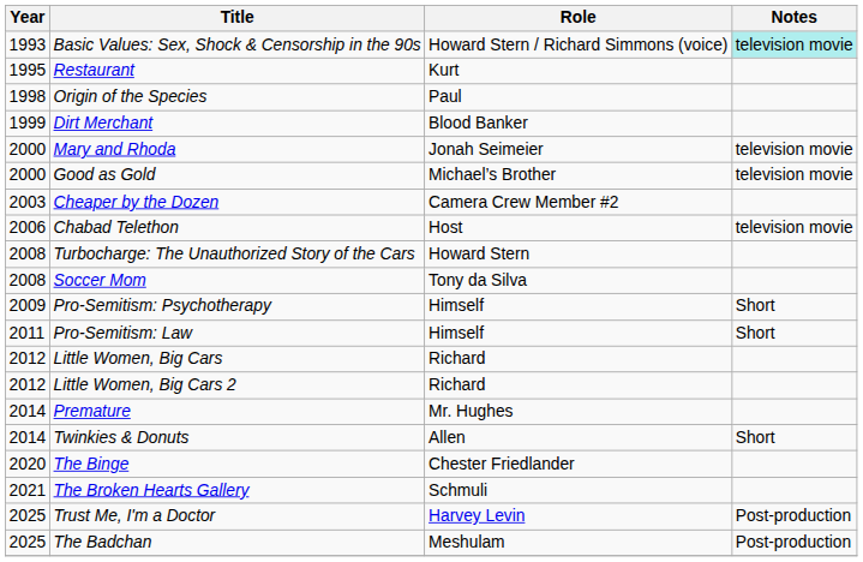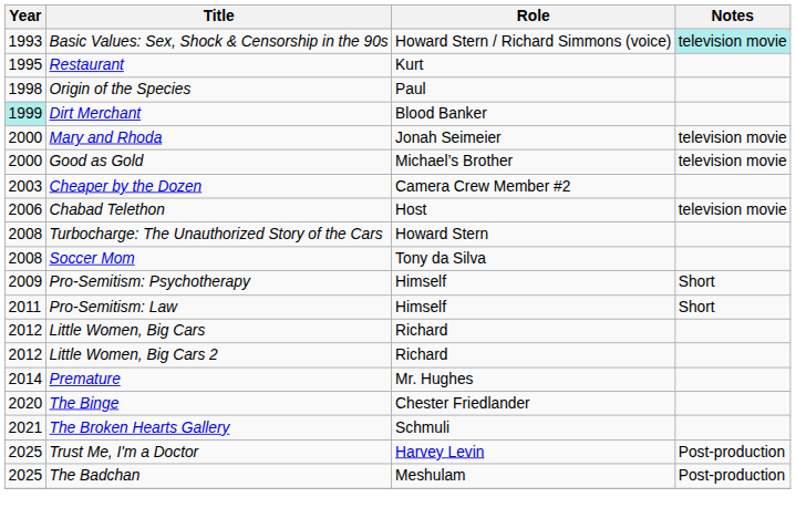Dirt Merchant | Year: no background -> paleturquoise background
- row: 2014 | Twinkies & Donuts | Allen | Short
